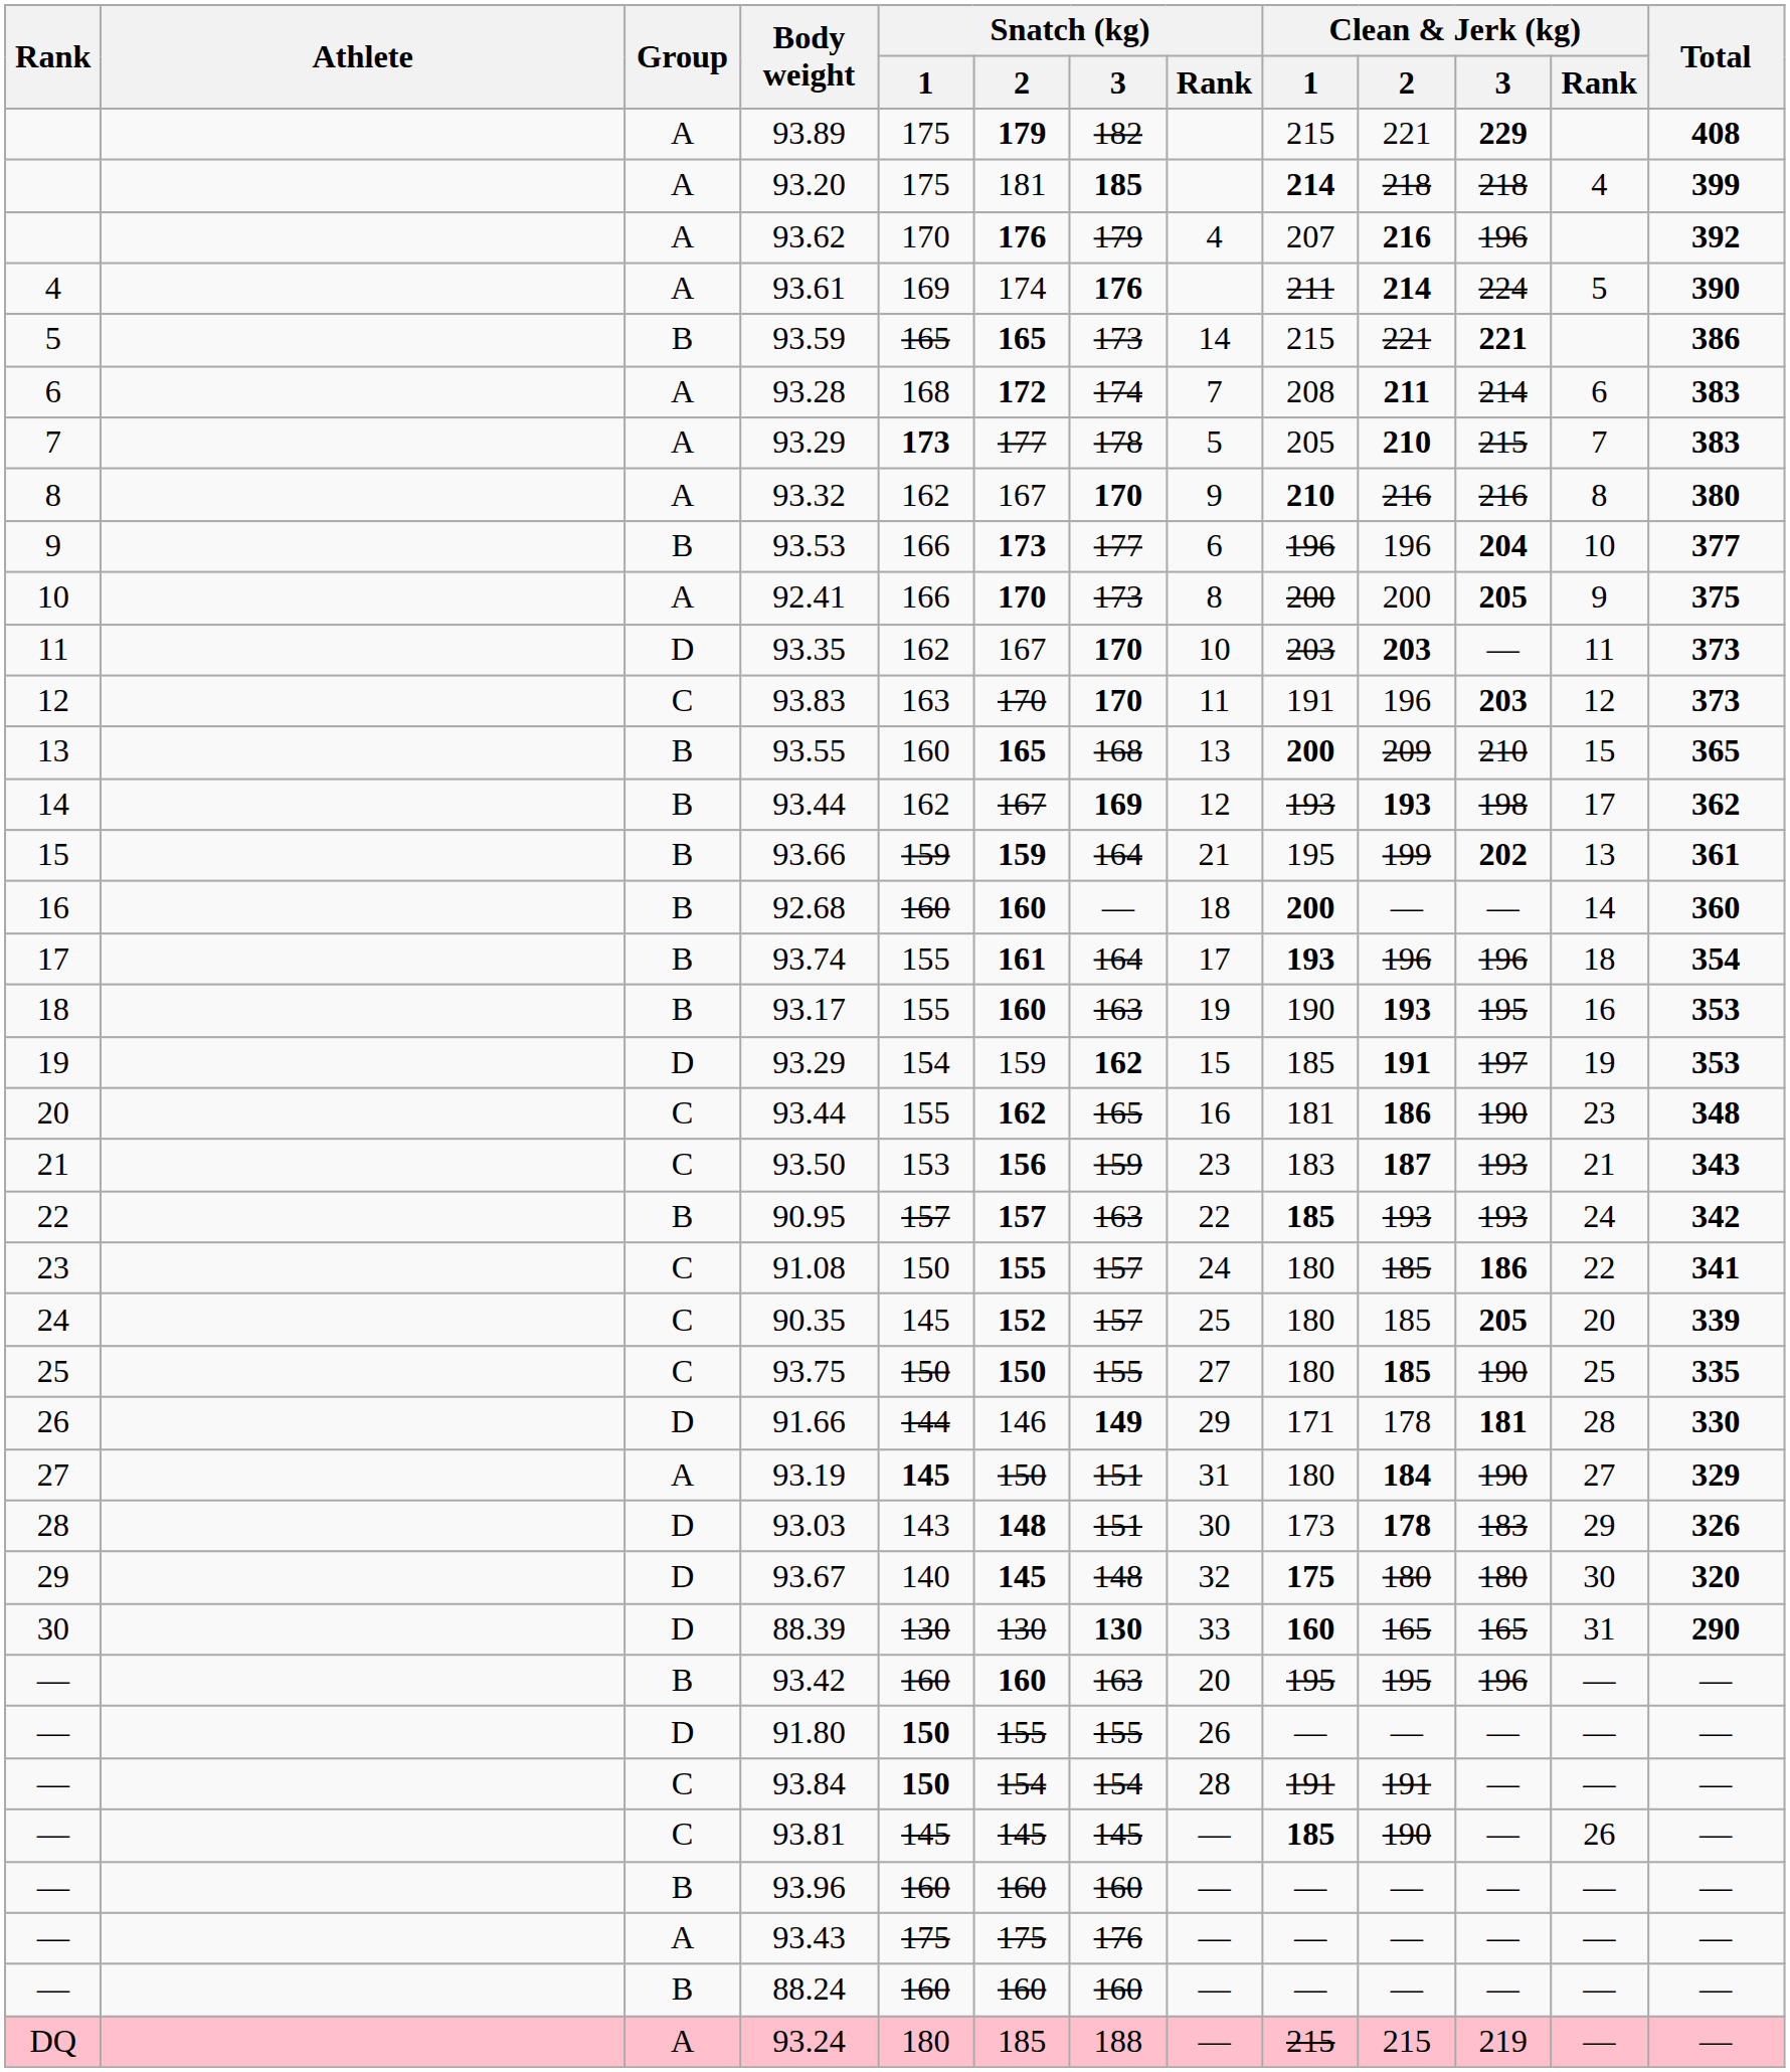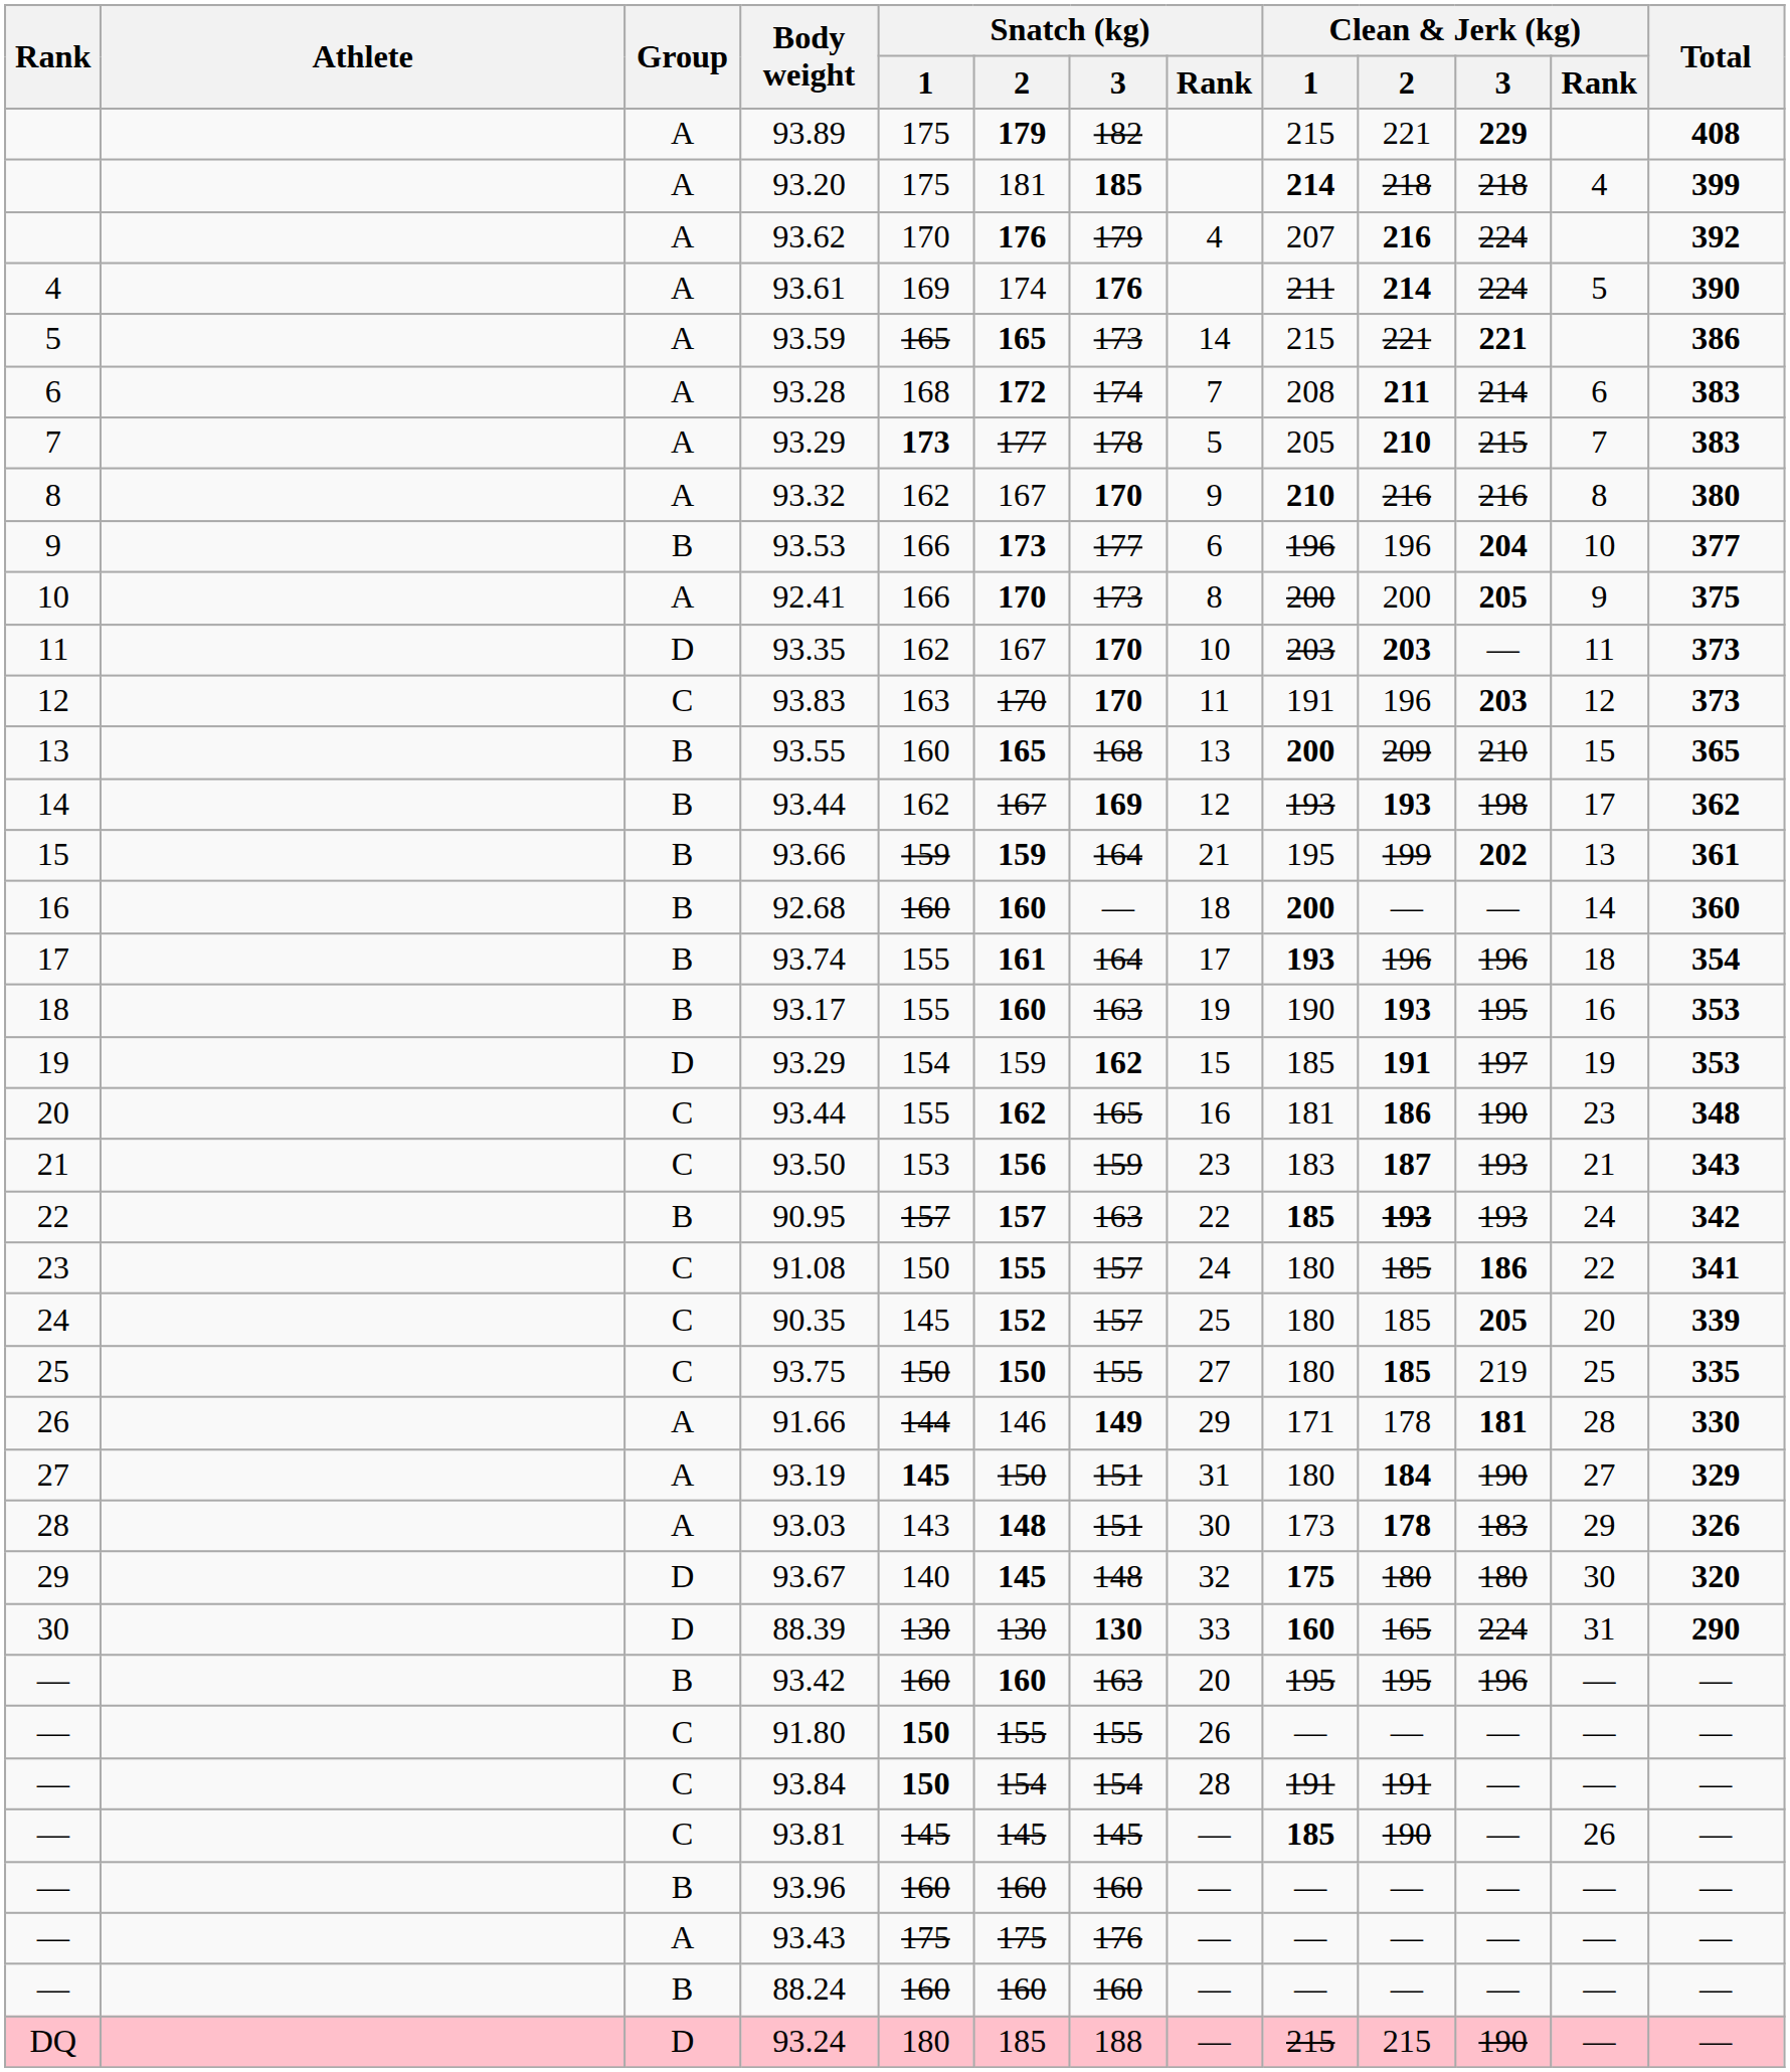93.62 | Clean & Jerk (kg) / 3: 196 -> 224
93.59 | Group: B -> A
90.95 | Clean & Jerk (kg) / 2: normal -> bold
93.75 | Clean & Jerk (kg) / 3: 190 -> 219
91.66 | Group: D -> A
93.03 | Group: D -> A
88.39 | Clean & Jerk (kg) / 3: 165 -> 224
91.80 | Group: D -> C
93.24 | Group: A -> D
93.24 | Clean & Jerk (kg) / 3: 219 -> 190
